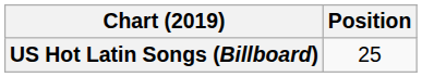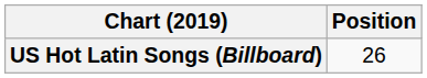US Hot Latin Songs (Billboard) | Position: 25 -> 26
